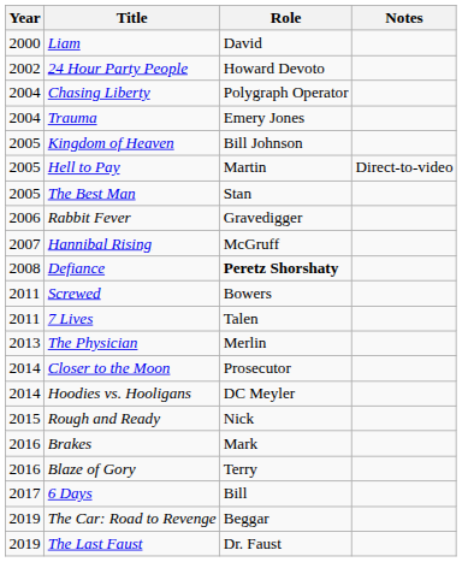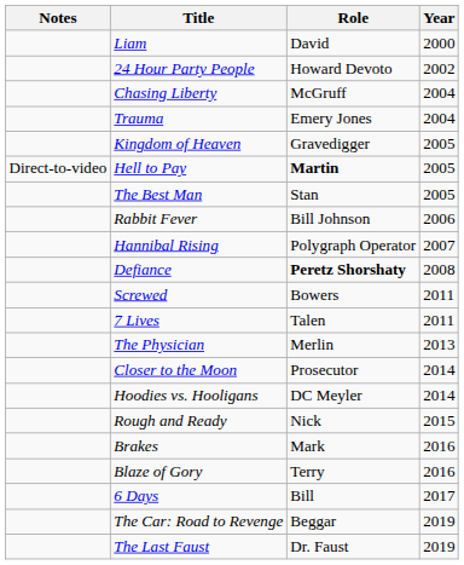columns swapped: Year <-> Notes
Chasing Liberty | Role: Polygraph Operator -> McGruff
Kingdom of Heaven | Role: Bill Johnson -> Gravedigger
Hell to Pay | Role: normal -> bold
Rabbit Fever | Role: Gravedigger -> Bill Johnson
Hannibal Rising | Role: McGruff -> Polygraph Operator
